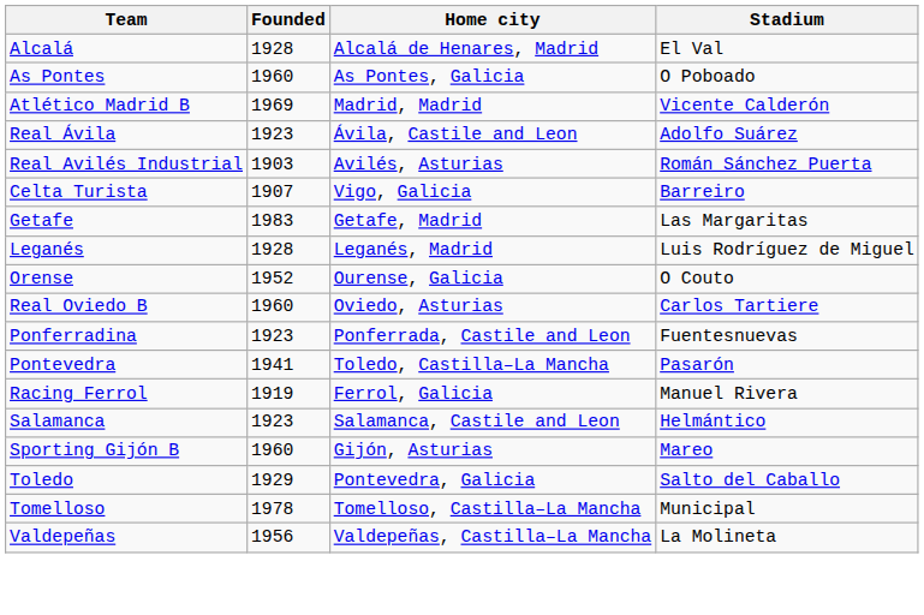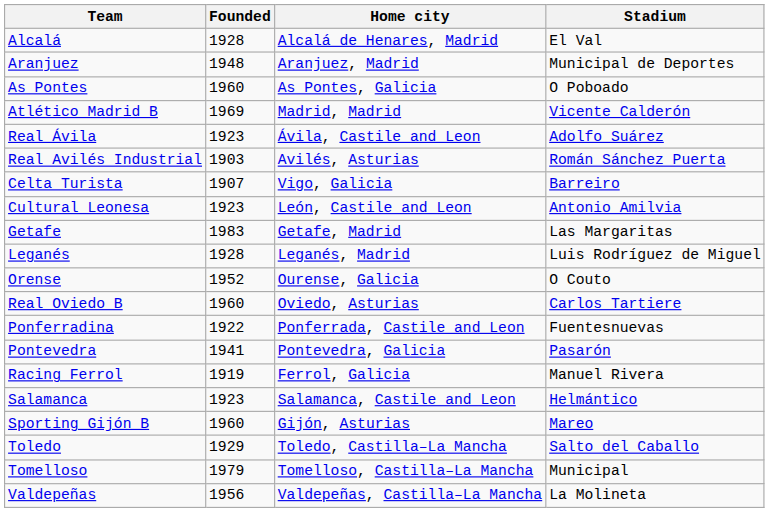+ row: Aranjuez | 1948 | Aranjuez, Madrid | Municipal de Deportes
+ row: Cultural Leonesa | 1923 | León, Castile and Leon | Antonio Amilvia
Ponferradina | Founded: 1923 -> 1922
Pontevedra | Home city: Toledo, Castilla–La Mancha -> Pontevedra, Galicia
Toledo | Home city: Pontevedra, Galicia -> Toledo, Castilla–La Mancha
Tomelloso | Founded: 1978 -> 1979
